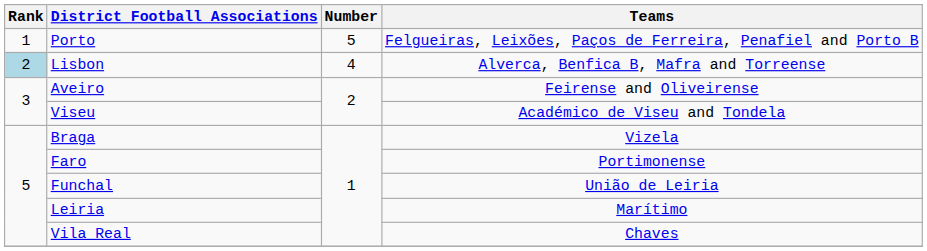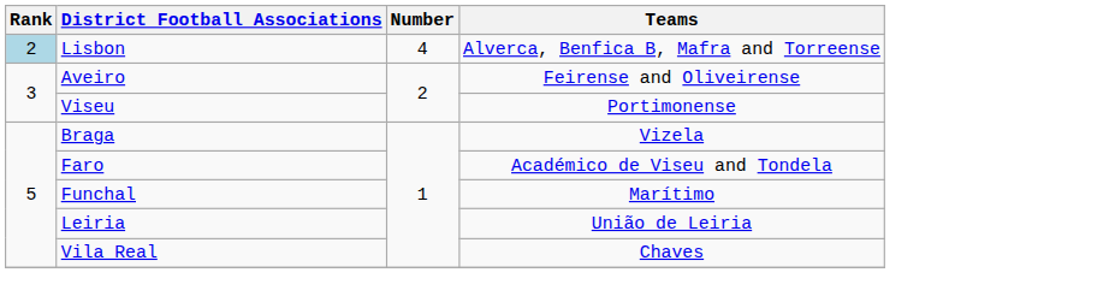- row: 1 | Porto | 5 | Felgueiras, Leixões, Paços de Ferreira, Penafiel and Porto B
Viseu | Teams: Académico de Viseu and Tondela -> Portimonense
Faro | Teams: Portimonense -> Académico de Viseu and Tondela
Funchal | Teams: União de Leiria -> Marítimo
Leiria | Teams: Marítimo -> União de Leiria
